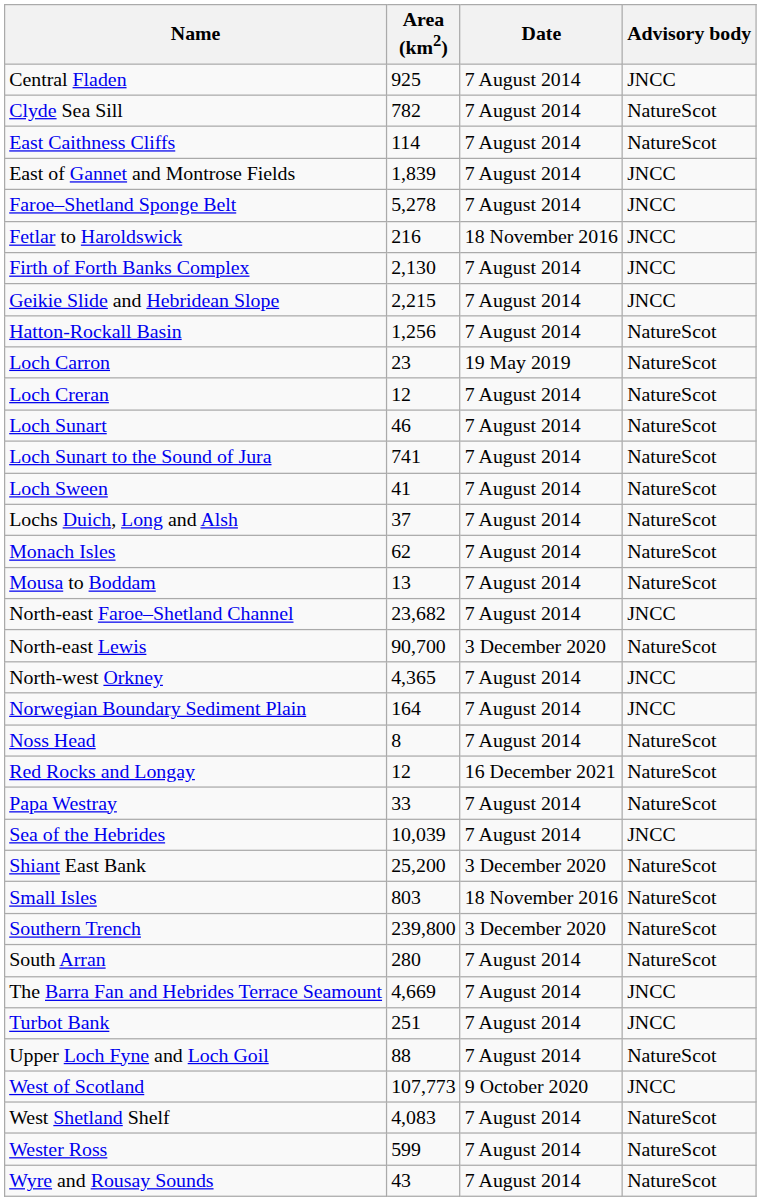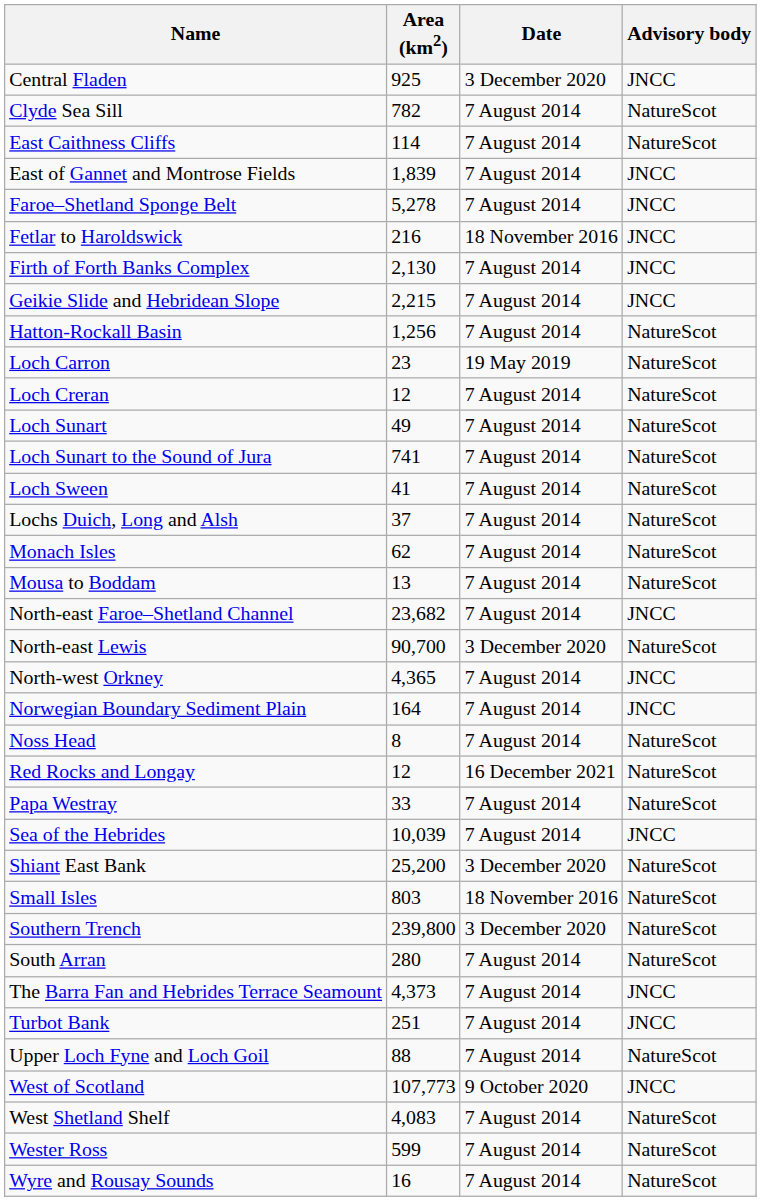Central Fladen | Date: 7 August 2014 -> 3 December 2020
Loch Sunart | Area (km2): 46 -> 49
The Barra Fan and Hebrides Terrace Seamount | Area (km2): 4,669 -> 4,373
Wyre and Rousay Sounds | Area (km2): 43 -> 16
